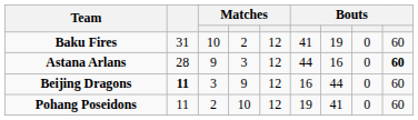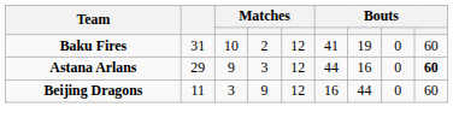Astana Arlans | column 2: 28 -> 29
Beijing Dragons | column 2: bold -> normal
- row: Pohang Poseidons | 11 | 2 | 10 | 12 | 19 | 41 | 0 | 60
